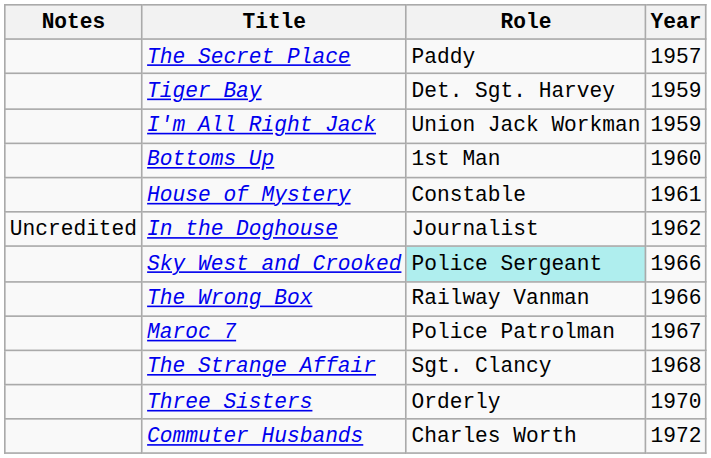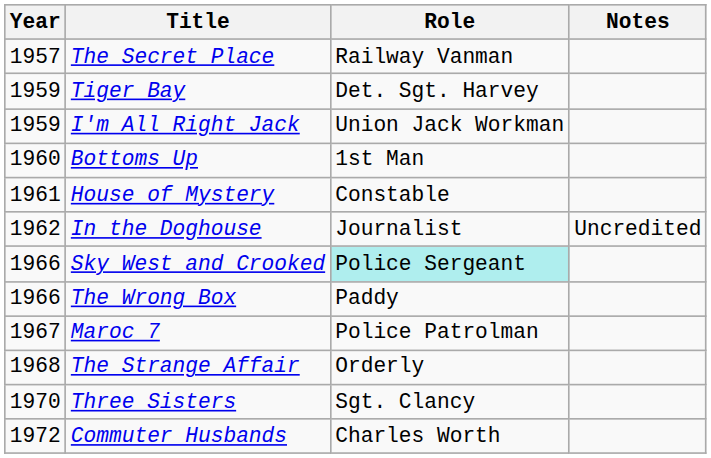columns swapped: Year <-> Notes
The Secret Place | Role: Paddy -> Railway Vanman
The Wrong Box | Role: Railway Vanman -> Paddy
The Strange Affair | Role: Sgt. Clancy -> Orderly
Three Sisters | Role: Orderly -> Sgt. Clancy
